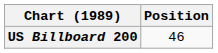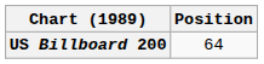US Billboard 200 | Position: 46 -> 64
